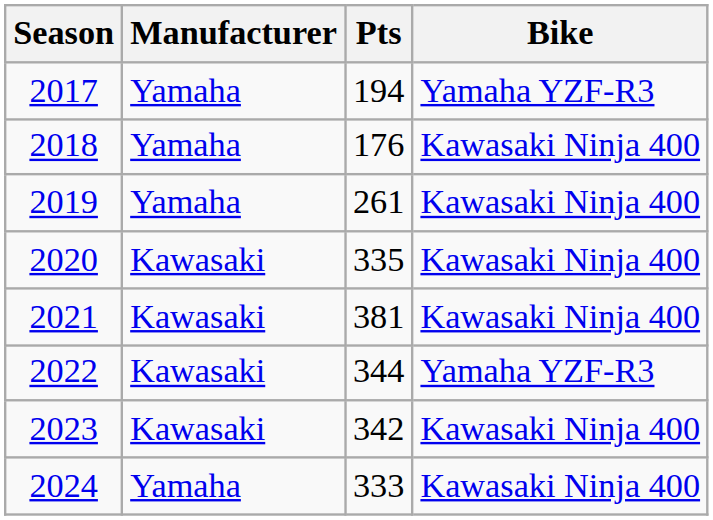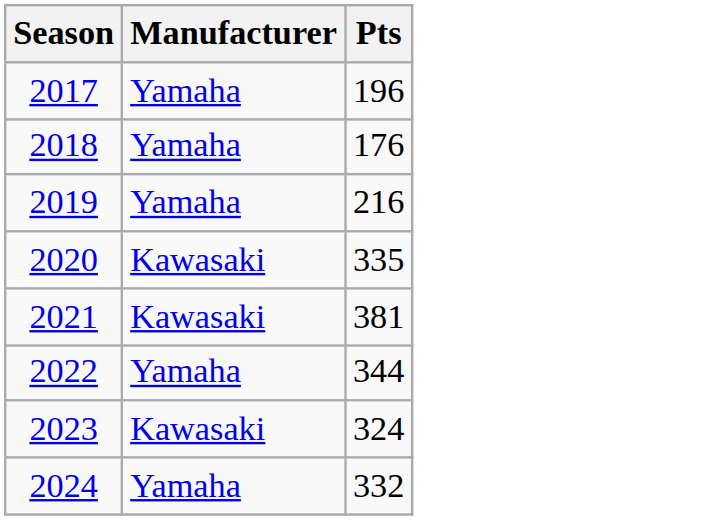- column: Bike | Yamaha YZF-R3 | Kawasaki Ninja 400 | Kawasaki Ninja 400 | Kawasaki Ninja 400 | Kawasaki Ninja 400 | Yamaha YZF-R3 | Kawasaki Ninja 400 | Kawasaki Ninja 400
2017 | Pts: 194 -> 196
2019 | Pts: 261 -> 216
2022 | Manufacturer: Kawasaki -> Yamaha
2023 | Pts: 342 -> 324
2024 | Pts: 333 -> 332
